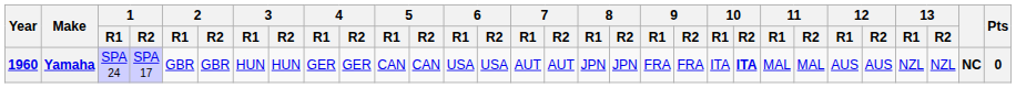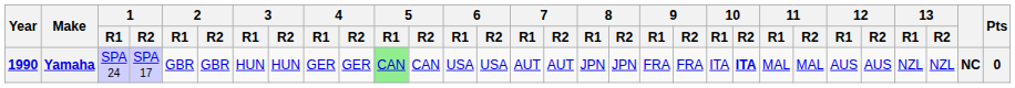Yamaha | Year: 1960 -> 1990
Yamaha | 5 / R1: no background -> lightgreen background
